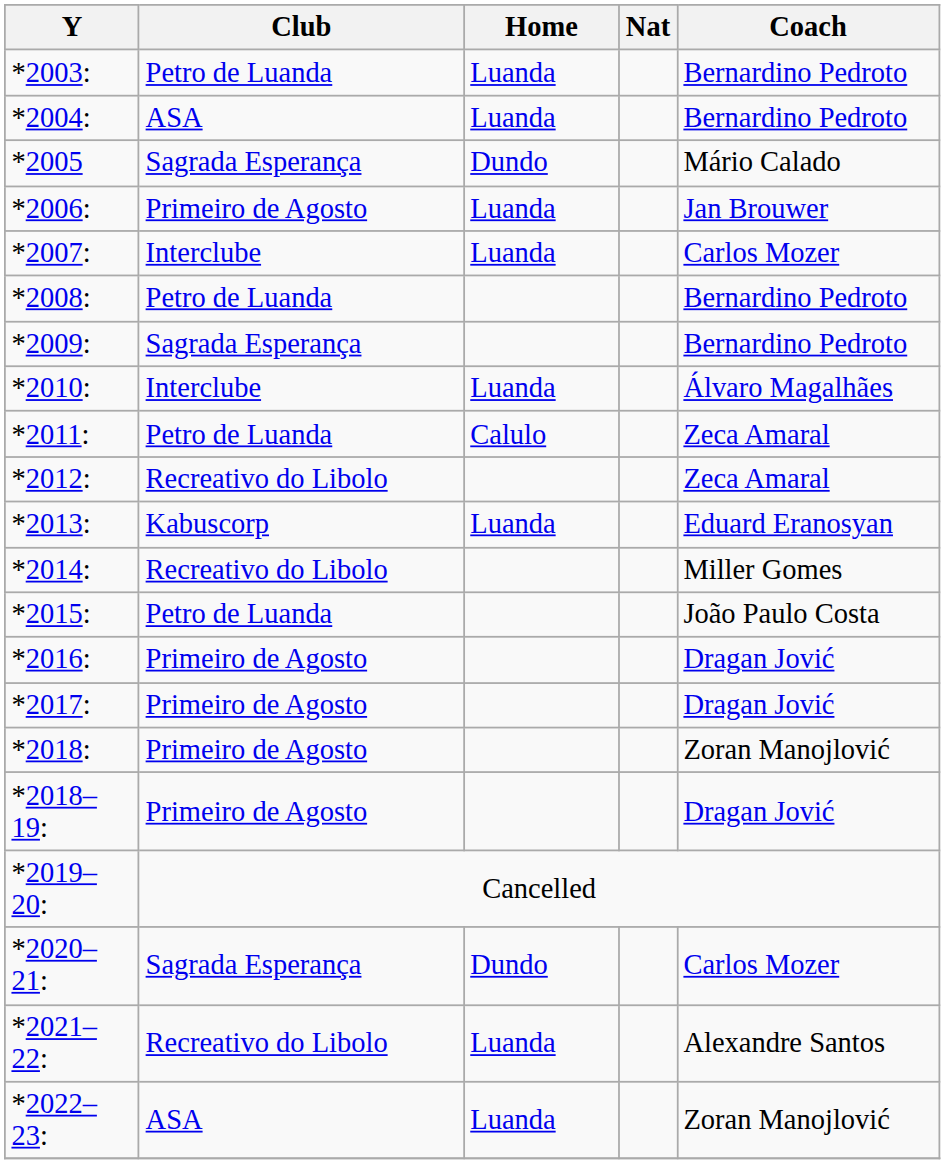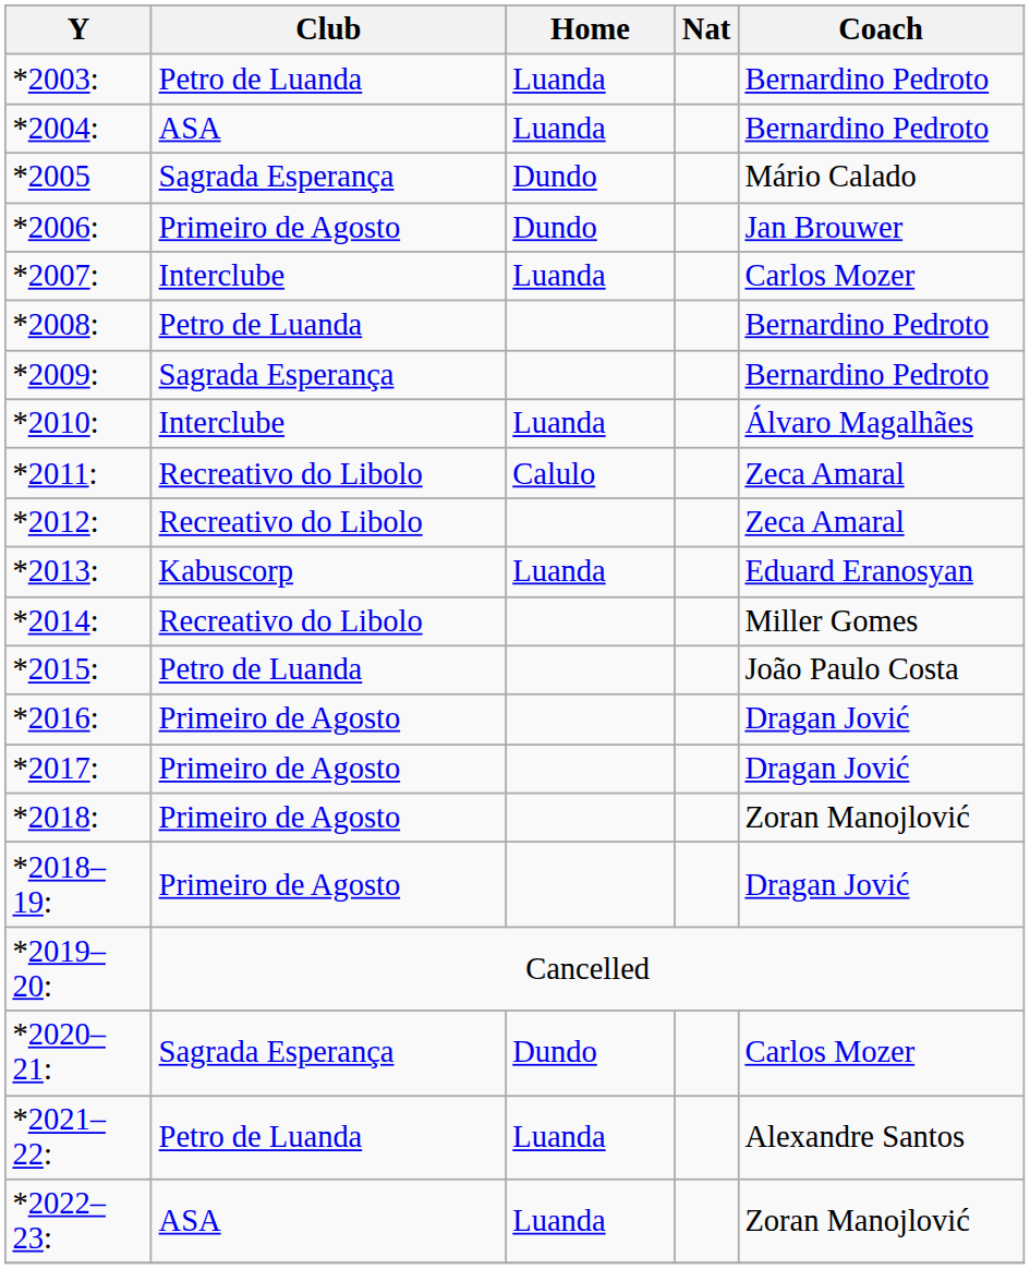*2006: | Home: Luanda -> Dundo
*2011: | Club: Petro de Luanda -> Recreativo do Libolo
*2021–22: | Club: Recreativo do Libolo -> Petro de Luanda
